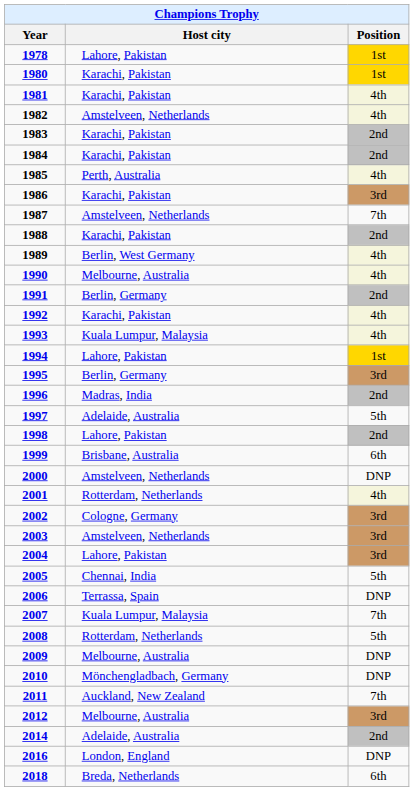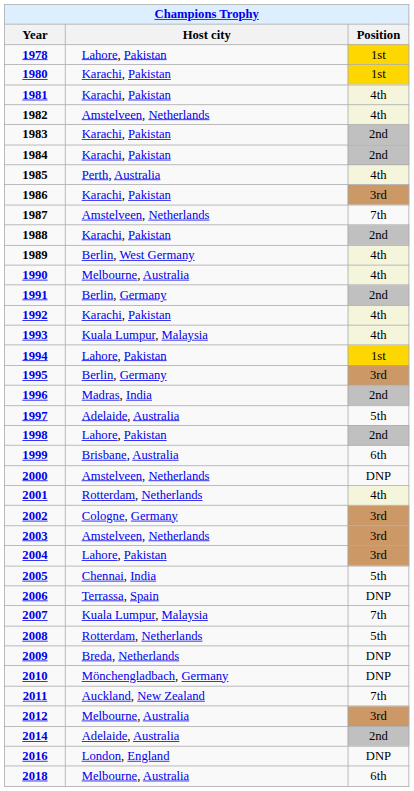2009 | Host city: Melbourne, Australia -> Breda, Netherlands
2018 | Host city: Breda, Netherlands -> Melbourne, Australia
